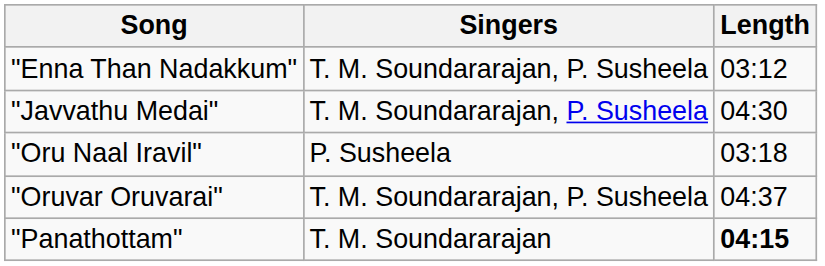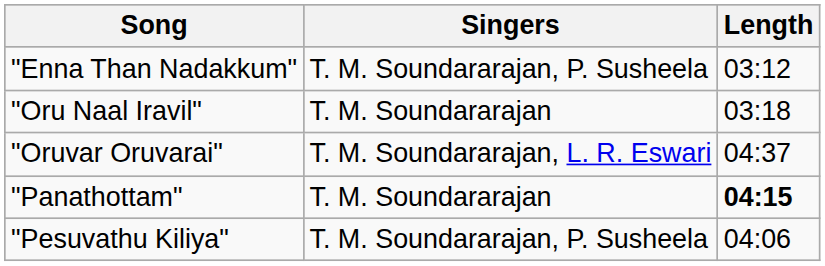- row: "Javvathu Medai" | T. M. Soundararajan, P. Susheela | 04:30
"Oru Naal Iravil" | Singers: P. Susheela -> T. M. Soundararajan
"Oruvar Oruvarai" | Singers: T. M. Soundararajan, P. Susheela -> T. M. Soundararajan, L. R. Eswari
+ row: "Pesuvathu Kiliya" | T. M. Soundararajan, P. Susheela | 04:06
